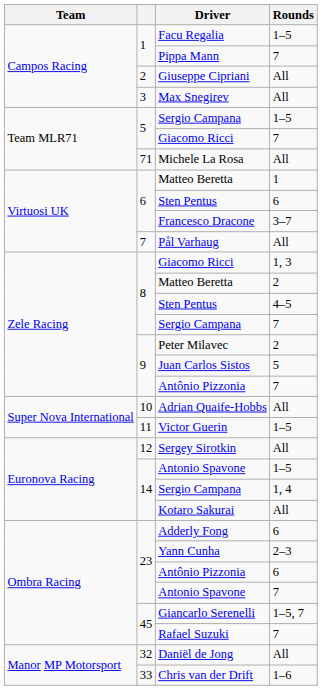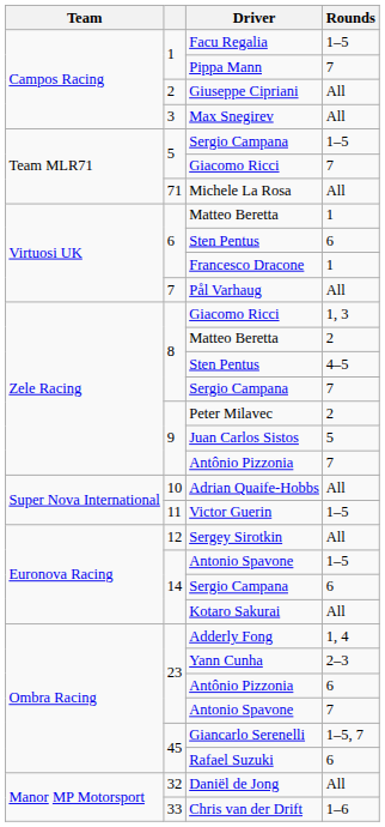Francesco Dracone | Rounds: 3–7 -> 1
14 / Sergio Campana | Rounds: 1, 4 -> 6
Adderly Fong | Rounds: 6 -> 1, 4
Rafael Suzuki | Rounds: 7 -> 6
